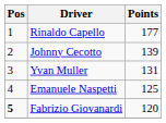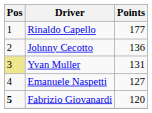Johnny Cecotto | Points: 139 -> 136
Yvan Muller | Pos: no background -> khaki background
Emanuele Naspetti | Points: 125 -> 127
